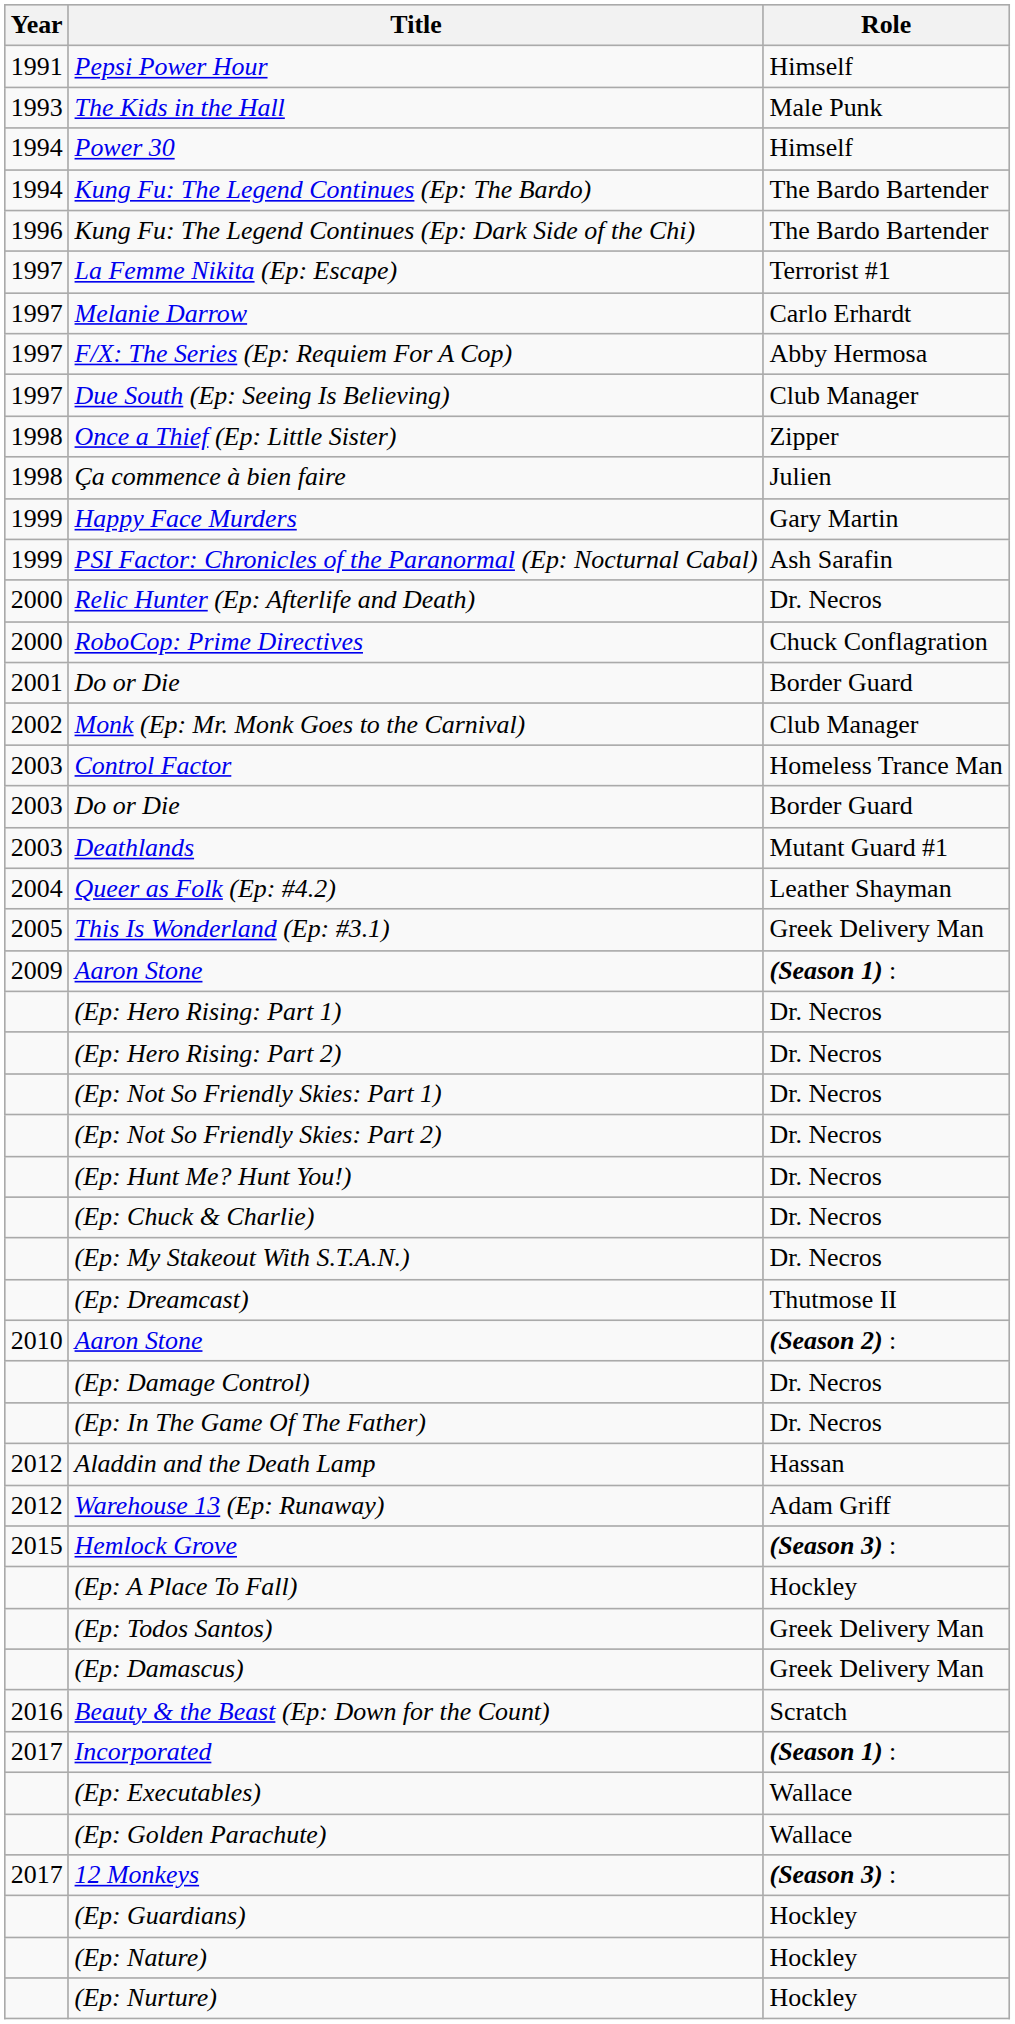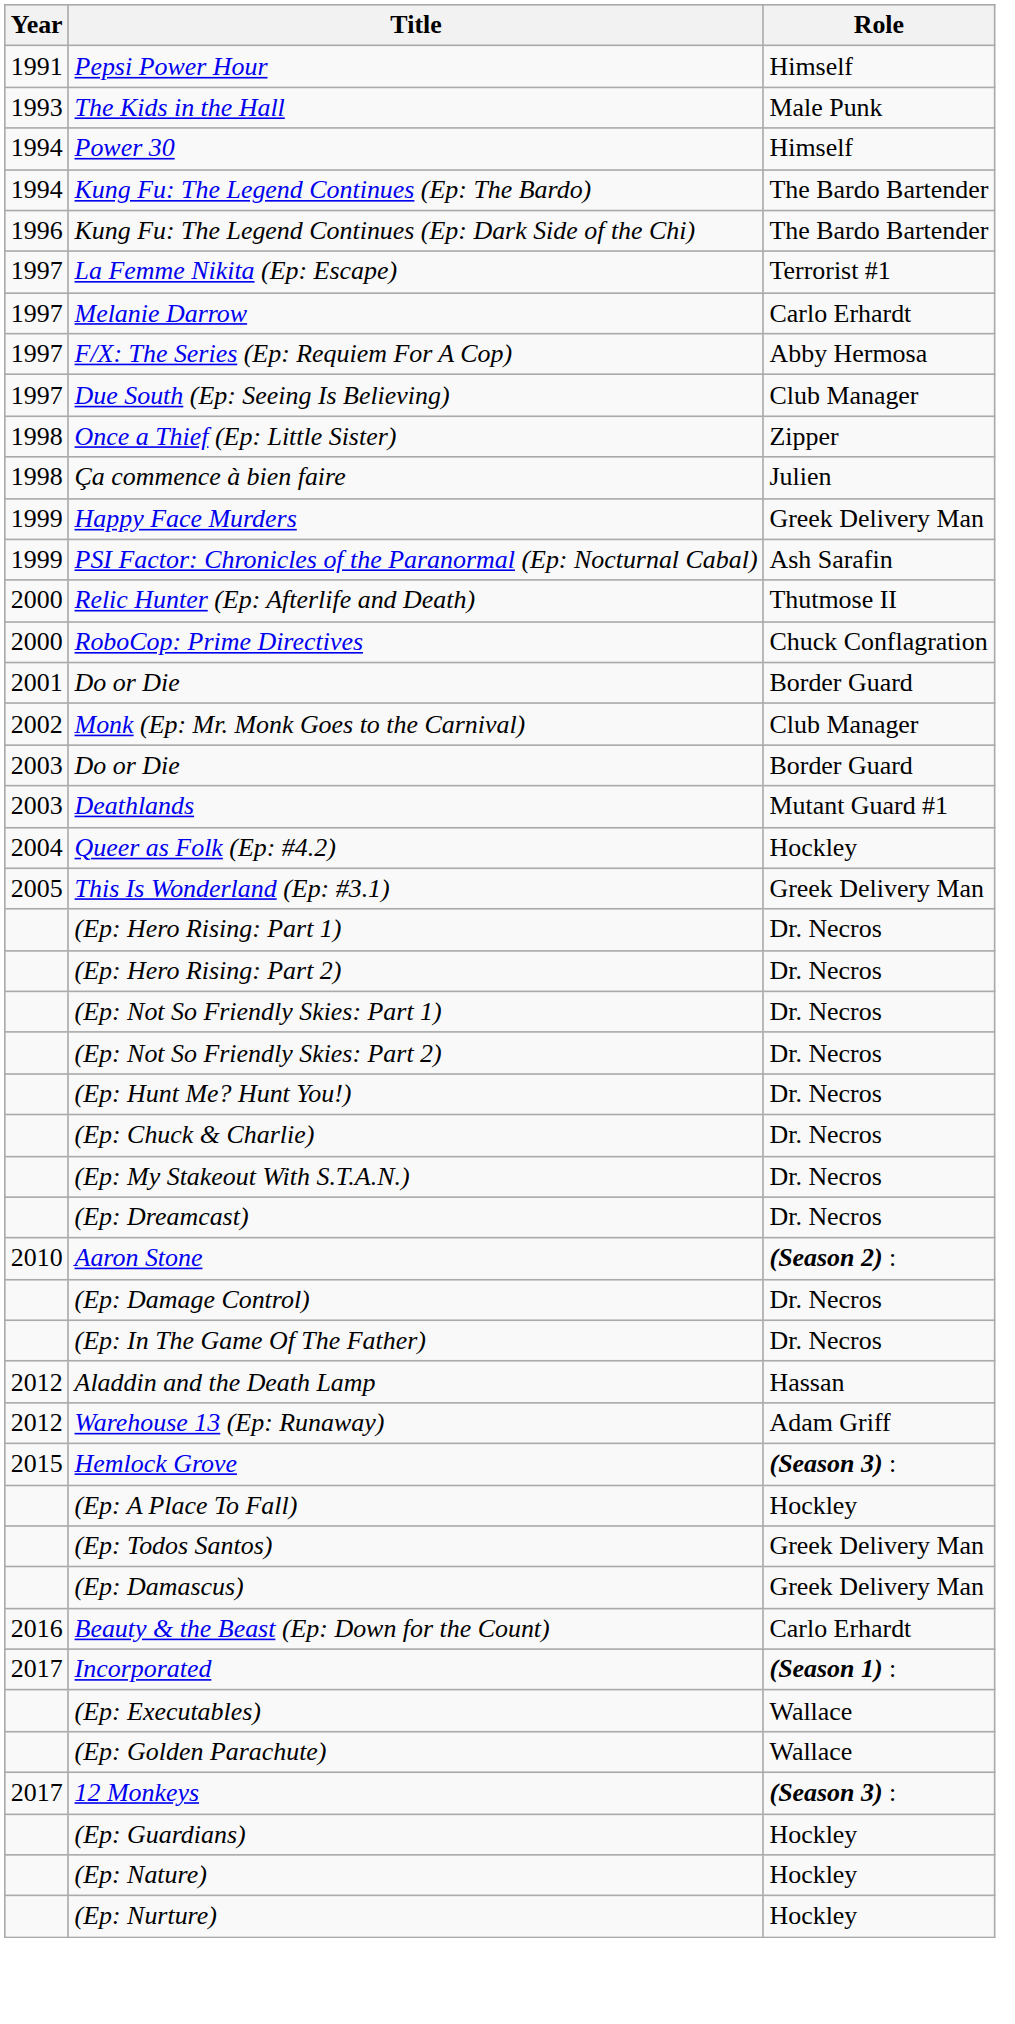Happy Face Murders | Role: Gary Martin -> Greek Delivery Man
Relic Hunter (Ep: Afterlife and Death) | Role: Dr. Necros -> Thutmose II
- row: 2003 | Control Factor | Homeless Trance Man
Queer as Folk (Ep: #4.2) | Role: Leather Shayman -> Hockley
- row: 2009 | Aaron Stone | (Season 1) :
(Ep: Dreamcast) | Role: Thutmose II -> Dr. Necros
Beauty & the Beast (Ep: Down for the Count) | Role: Scratch -> Carlo Erhardt
